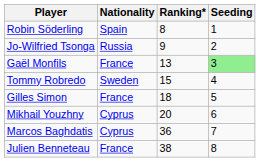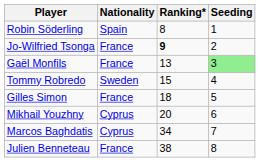Jo-Wilfried Tsonga | Nationality: Russia -> France
Jo-Wilfried Tsonga | Ranking*: normal -> bold
Marcos Baghdatis | Ranking*: 36 -> 34
